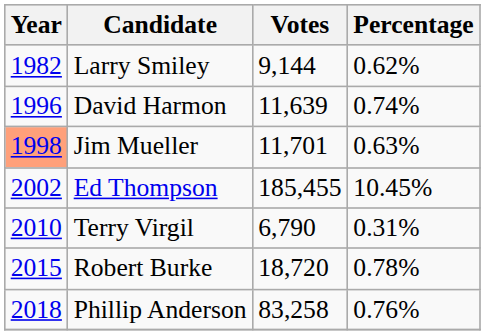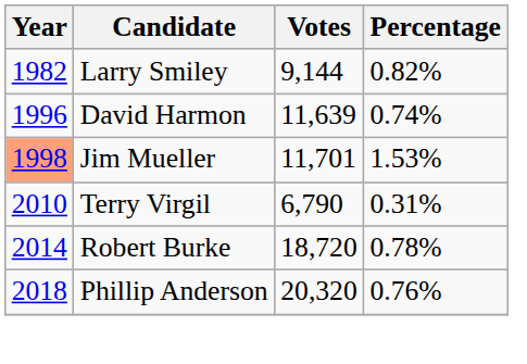Larry Smiley | Percentage: 0.62% -> 0.82%
Jim Mueller | Percentage: 0.63% -> 1.53%
- row: 2002 | Ed Thompson | 185,455 | 10.45%
Robert Burke | Year: 2015 -> 2014
Phillip Anderson | Votes: 83,258 -> 20,320
